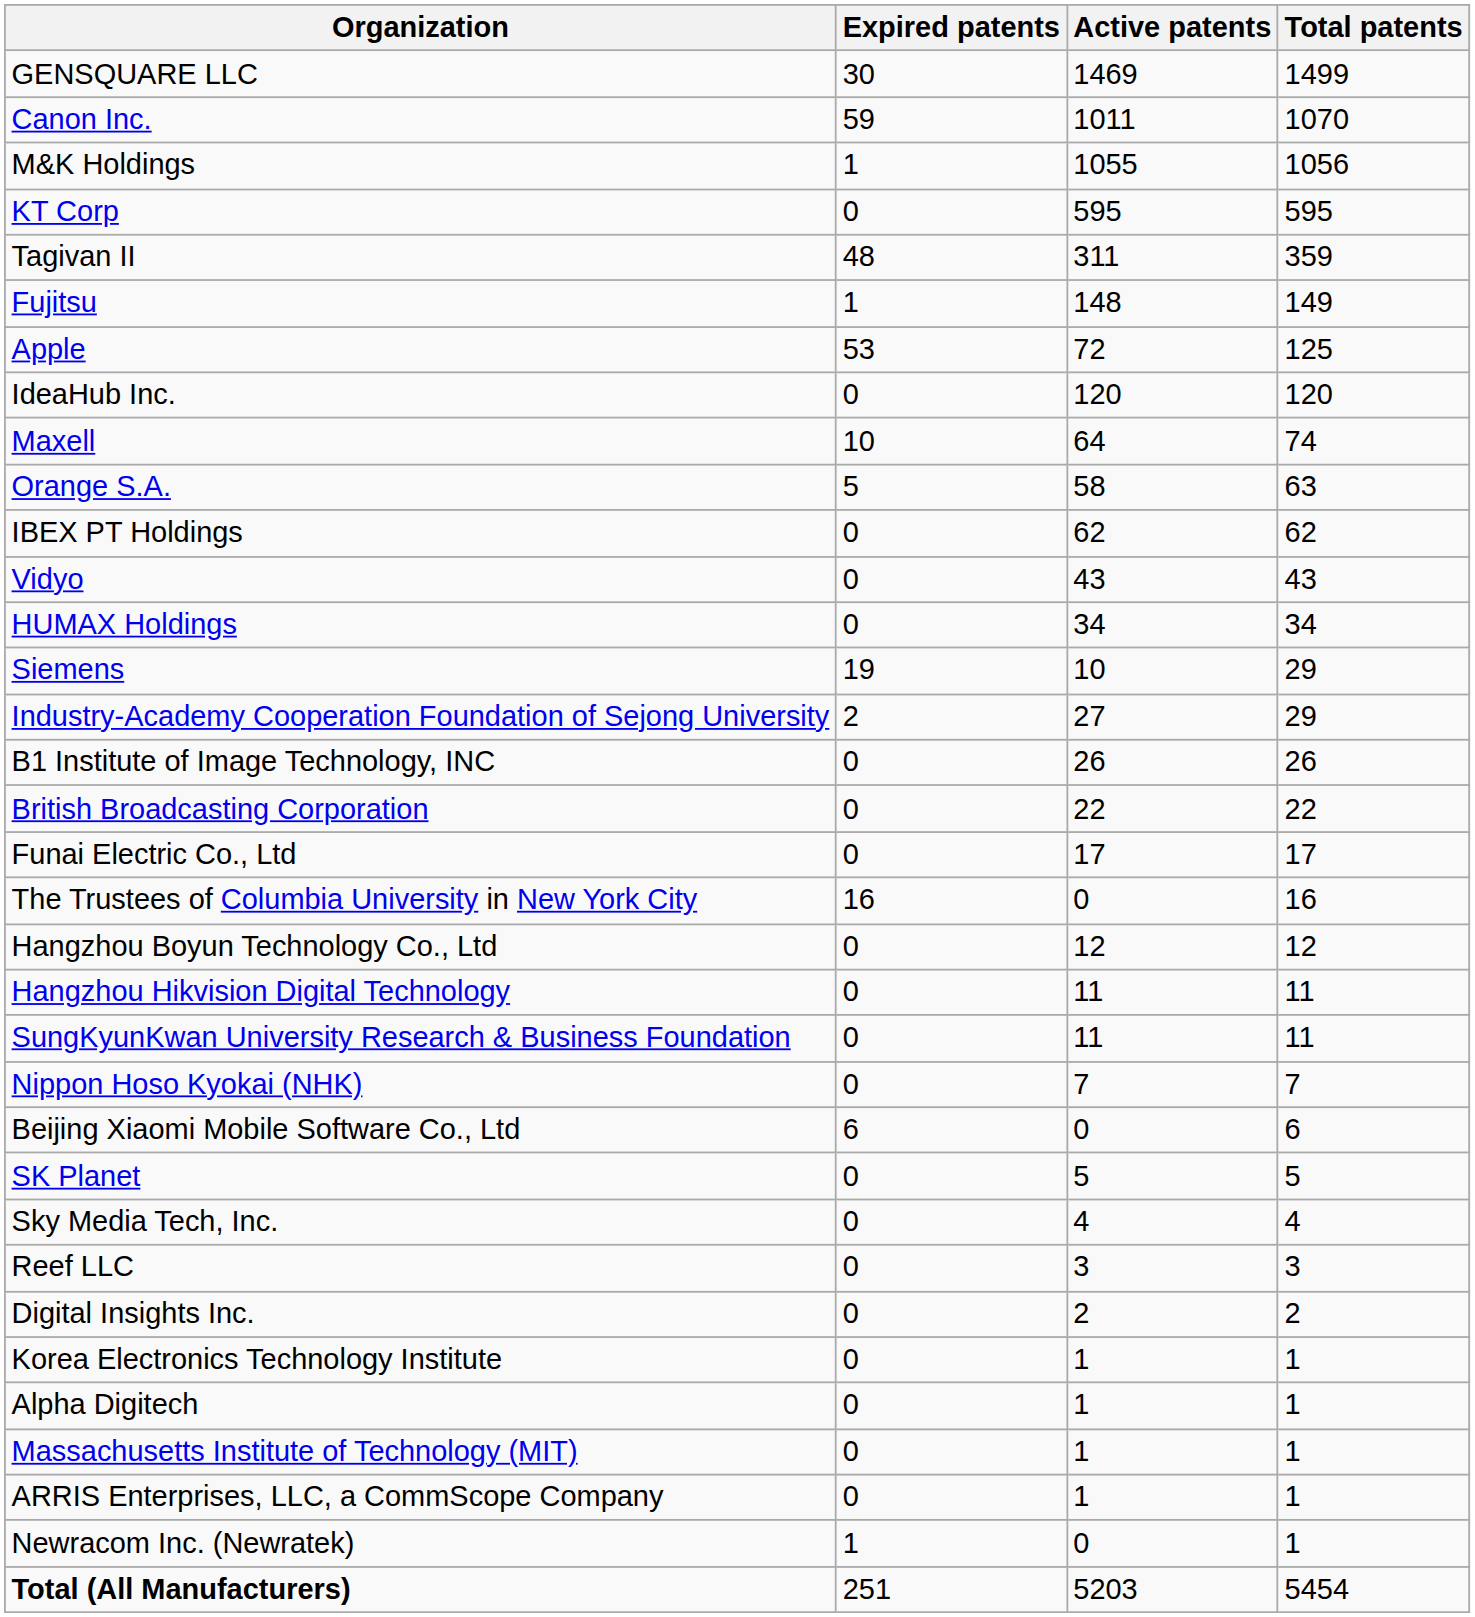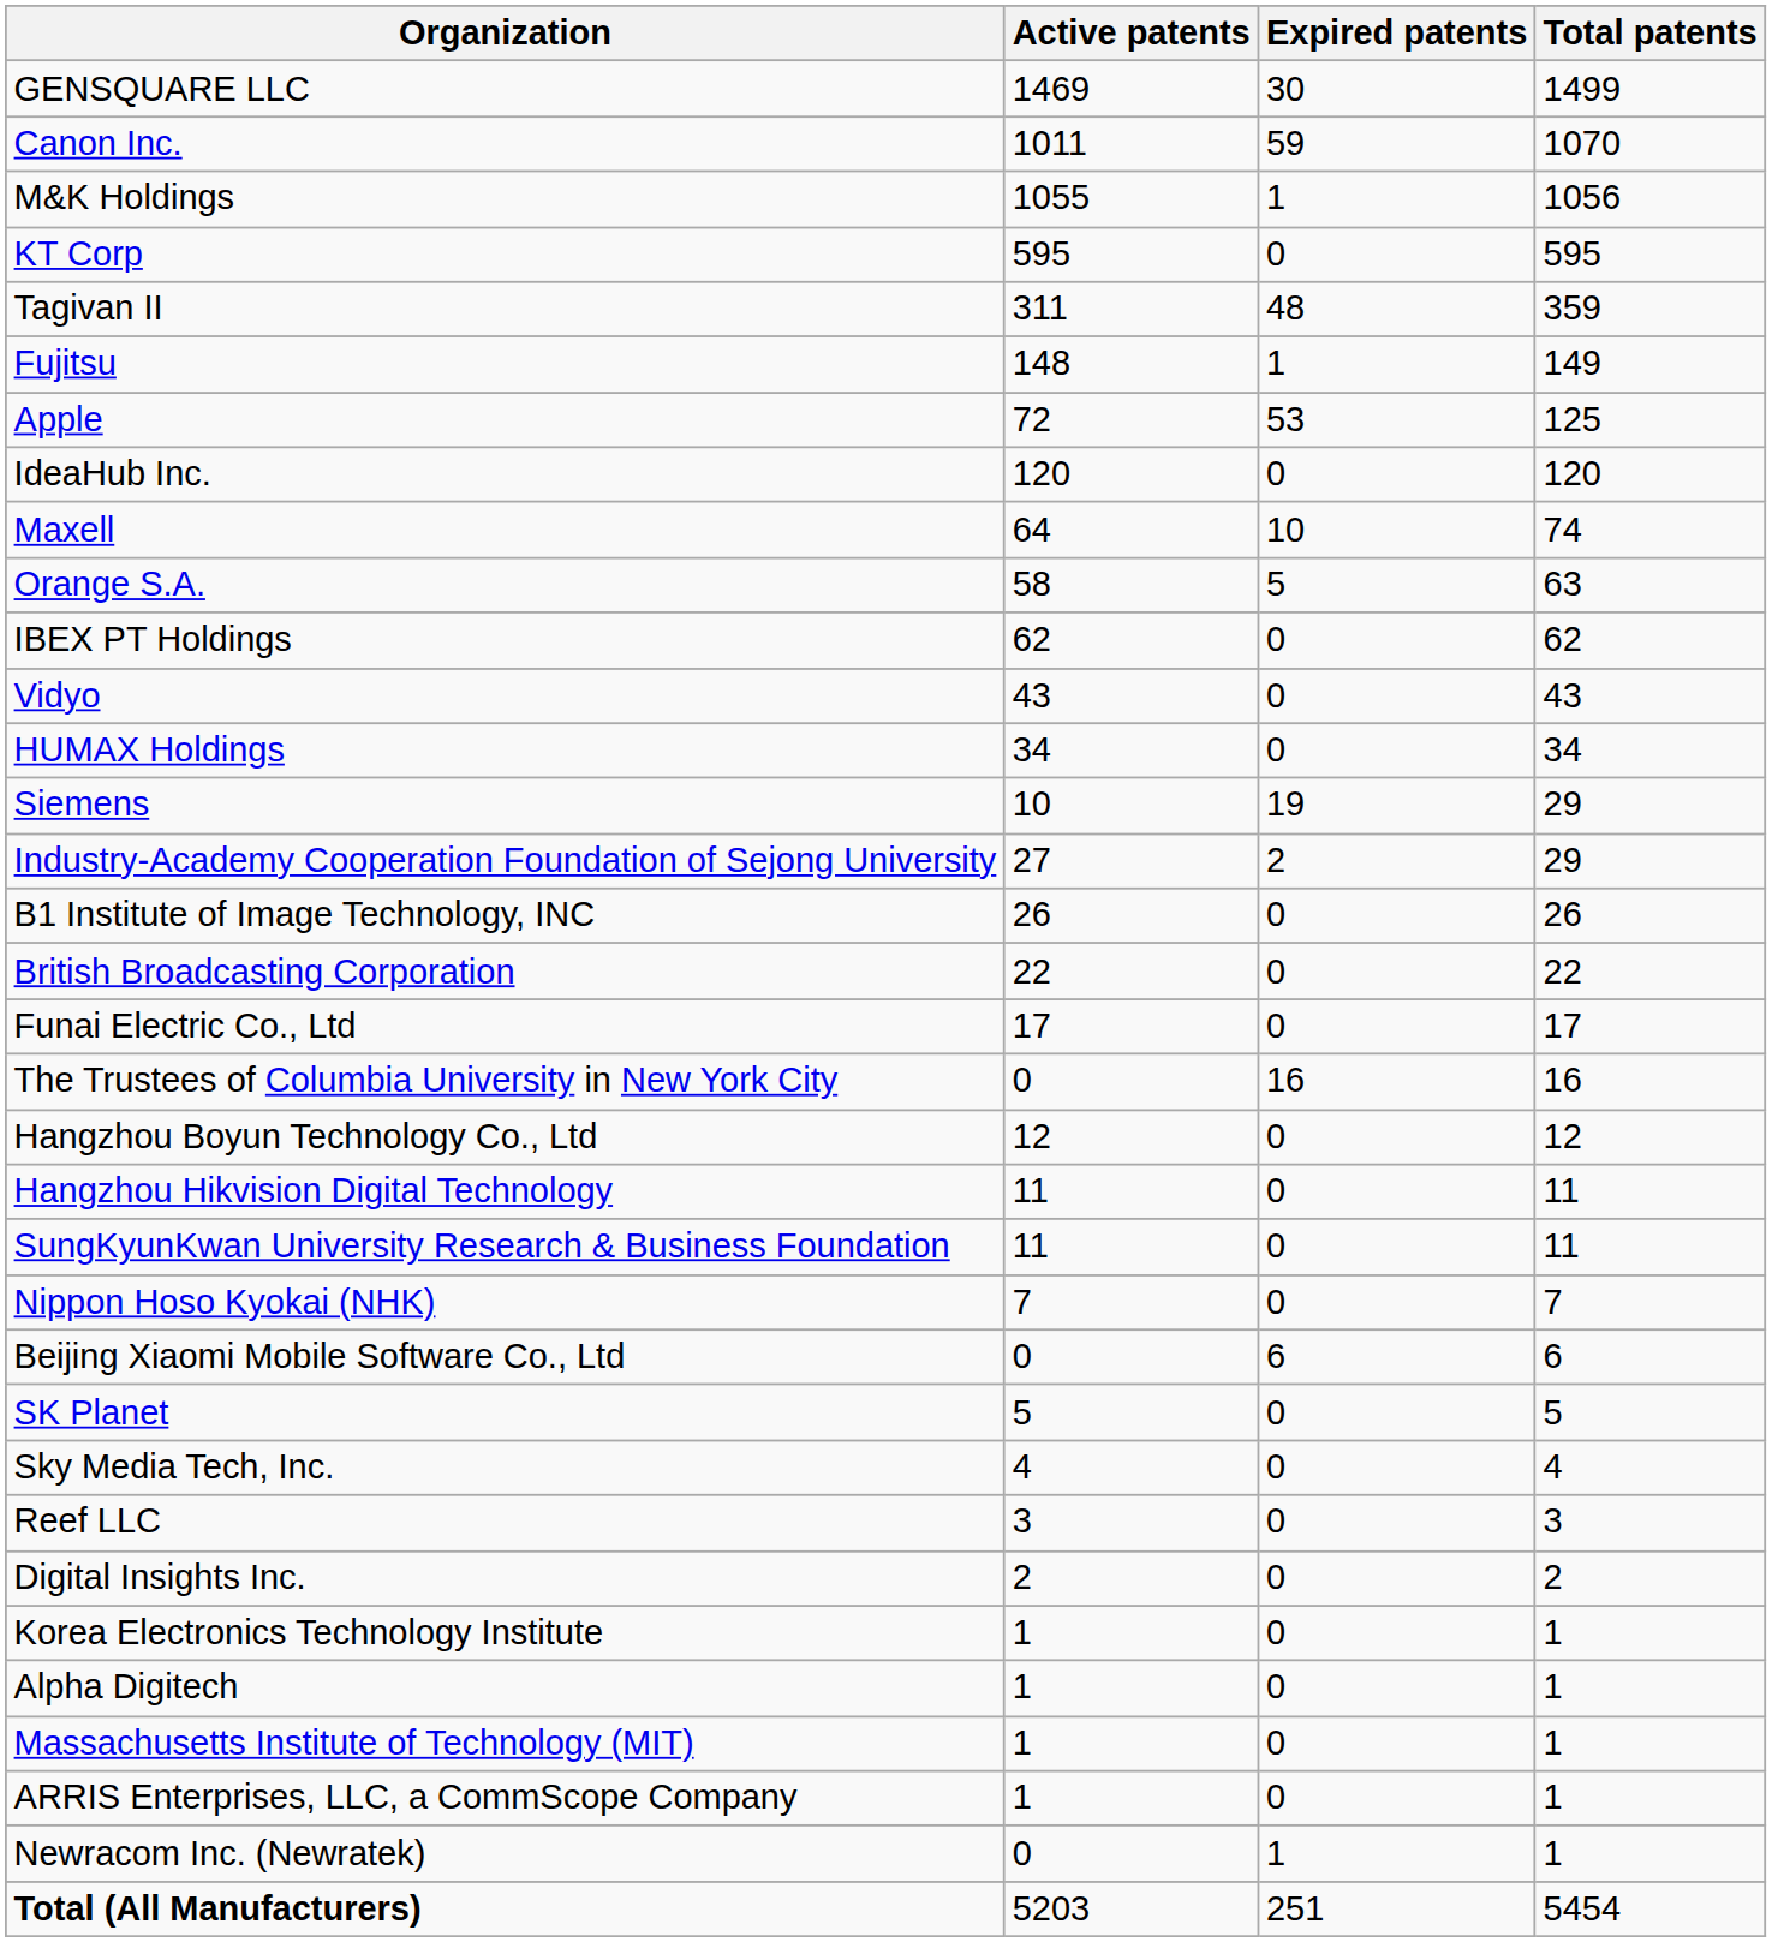columns swapped: Active patents <-> Expired patents
